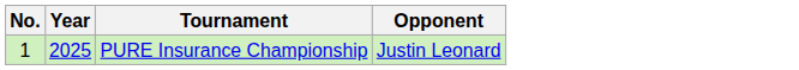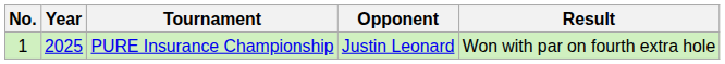+ column: Result | Won with par on fourth extra hole
